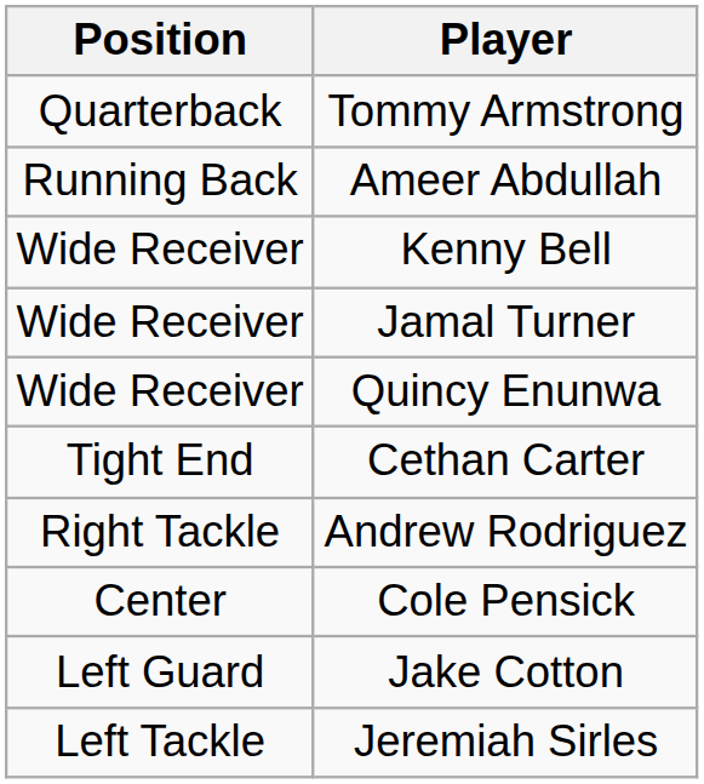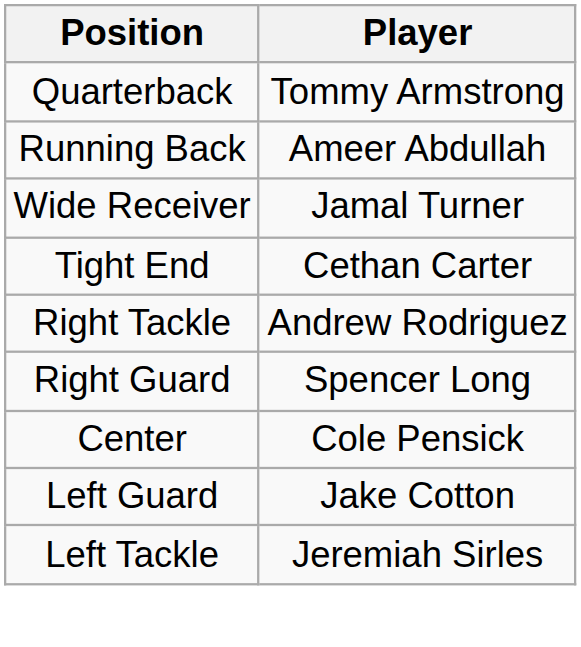- row: Wide Receiver | Kenny Bell
- row: Wide Receiver | Quincy Enunwa
+ row: Right Guard | Spencer Long
